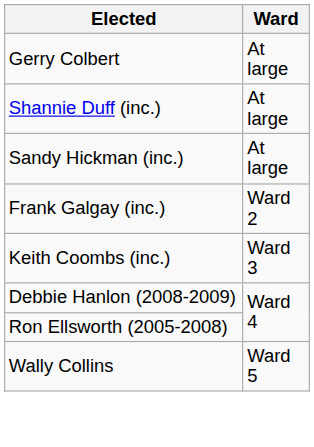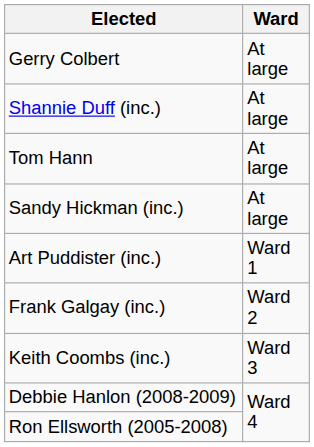+ row: Tom Hann | At large
+ row: Art Puddister (inc.) | Ward 1
- row: Wally Collins | Ward 5
